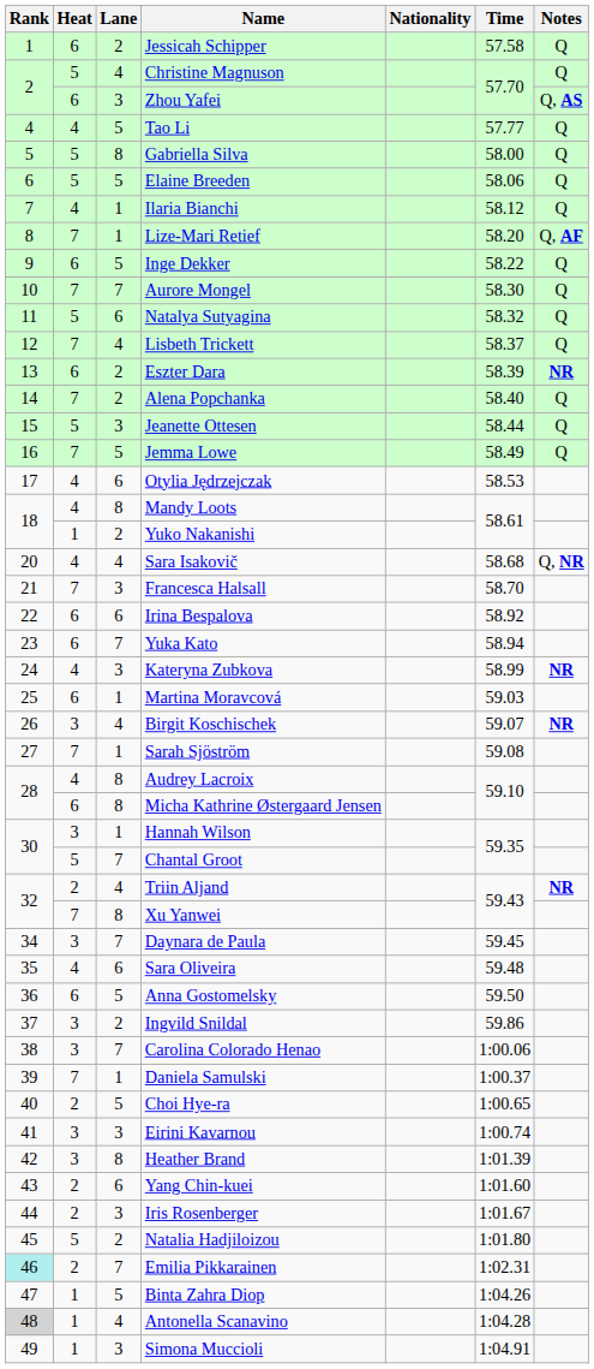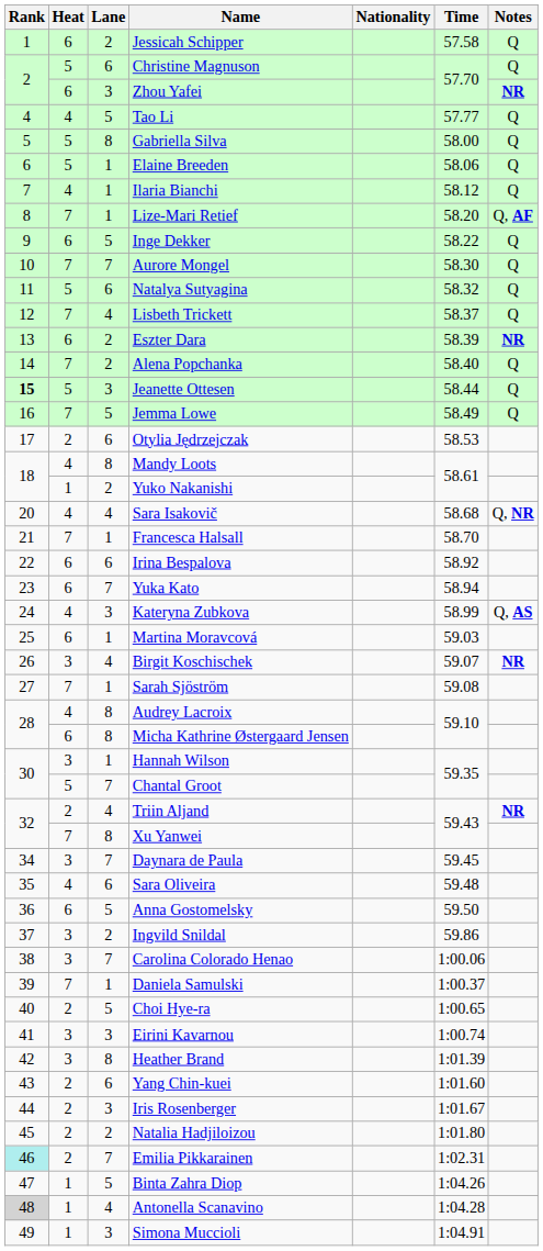Christine Magnuson | Lane: 4 -> 6
Zhou Yafei | Notes: Q, AS -> NR
Elaine Breeden | Lane: 5 -> 1
Jeanette Ottesen | Rank: normal -> bold
Otylia Jędrzejczak | Heat: 4 -> 2
Francesca Halsall | Lane: 3 -> 1
Kateryna Zubkova | Notes: NR -> Q, AS
Natalia Hadjiloizou | Heat: 5 -> 2
